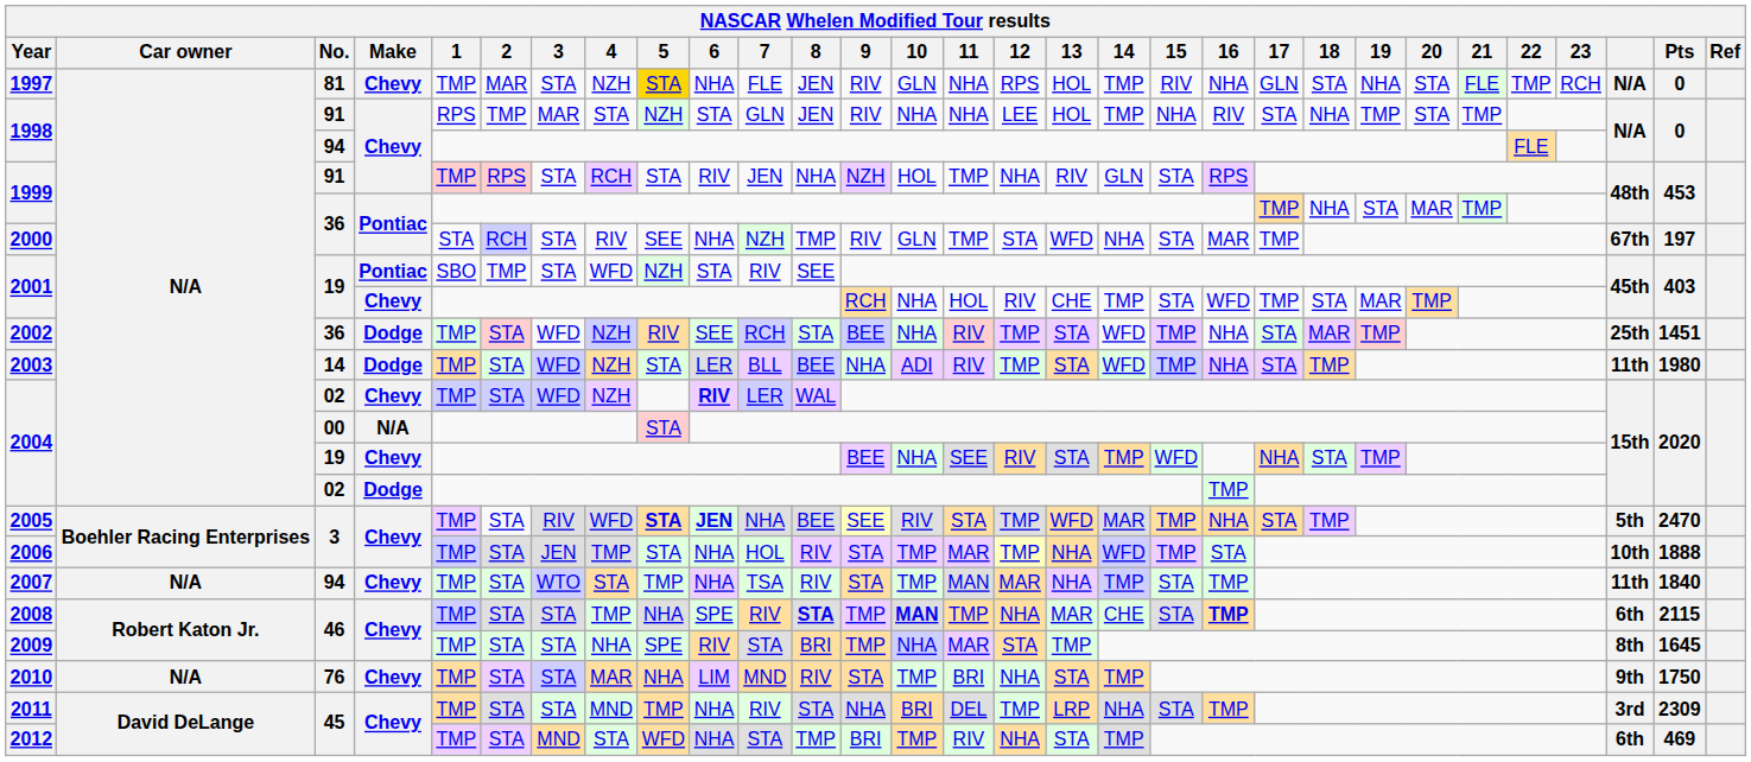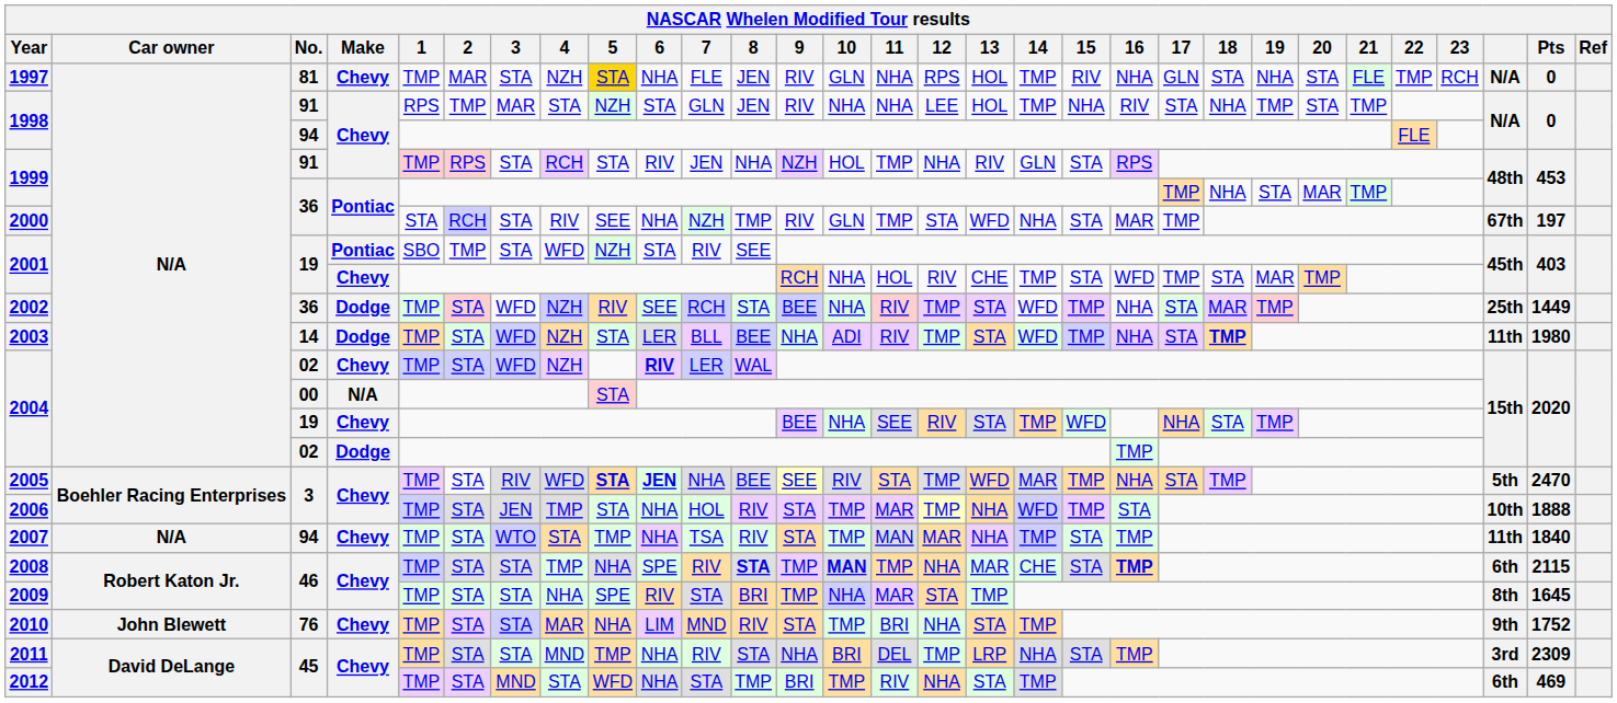2002 | Pts: 1451 -> 1449
2003 | 18: normal -> bold
2010 | Car owner: N/A -> John Blewett
2010 | Pts: 1750 -> 1752
